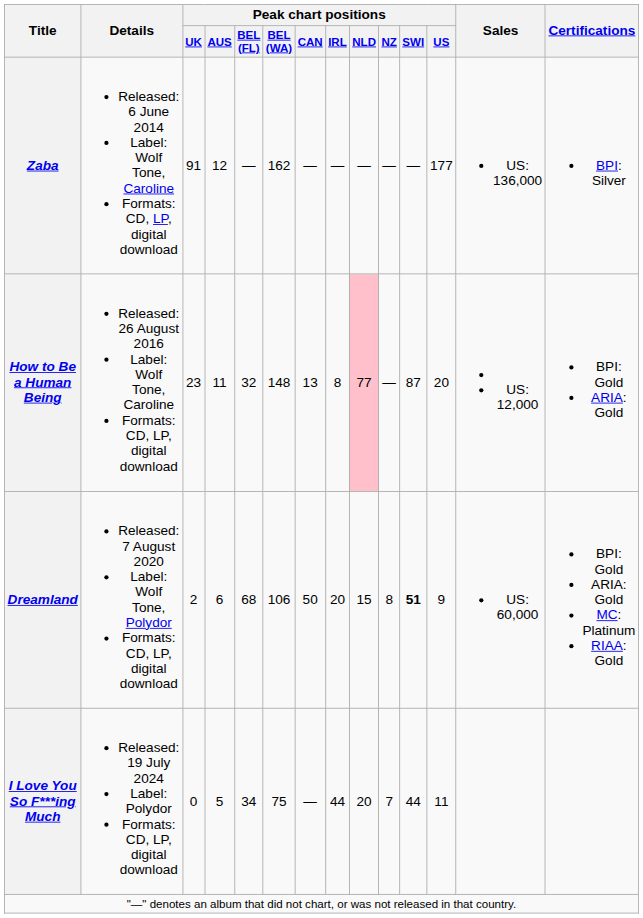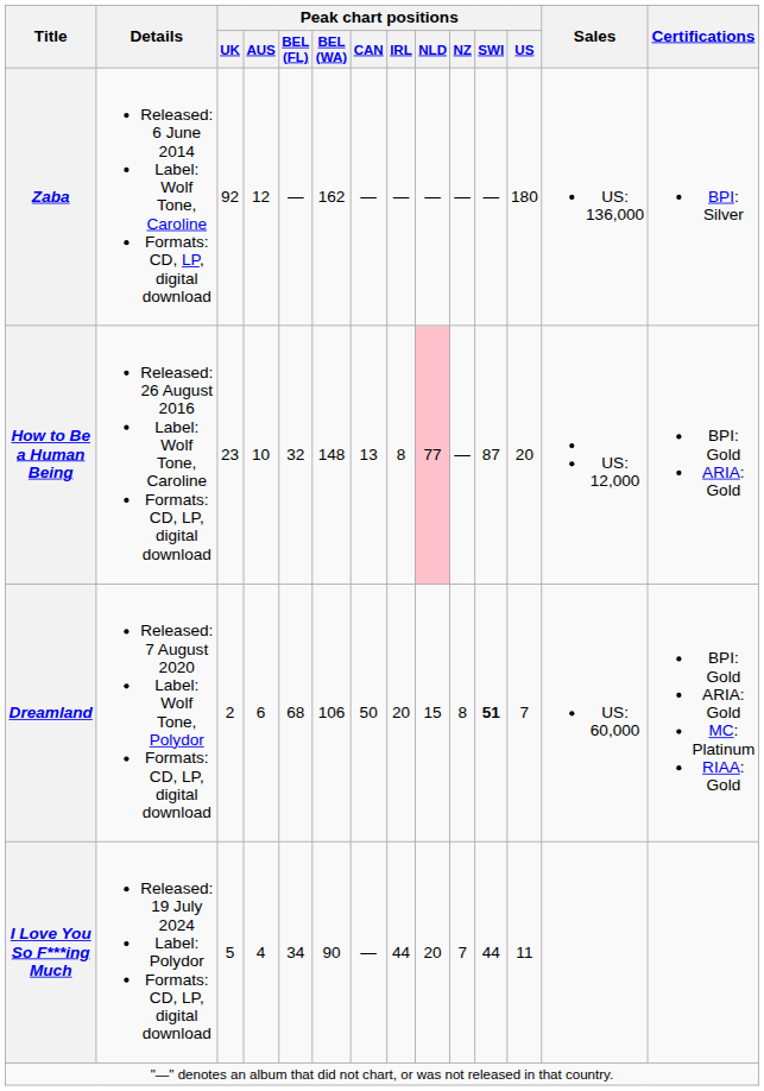Zaba | Peak chart positions / UK: 91 -> 92
Zaba | Peak chart positions / US: 177 -> 180
How to Be a Human Being | Peak chart positions / AUS: 11 -> 10
Dreamland | Peak chart positions / US: 9 -> 7
I Love You So F***ing Much | Peak chart positions / UK: 0 -> 5
I Love You So F***ing Much | Peak chart positions / AUS: 5 -> 4
I Love You So F***ing Much | Peak chart positions / BEL (WA): 75 -> 90
